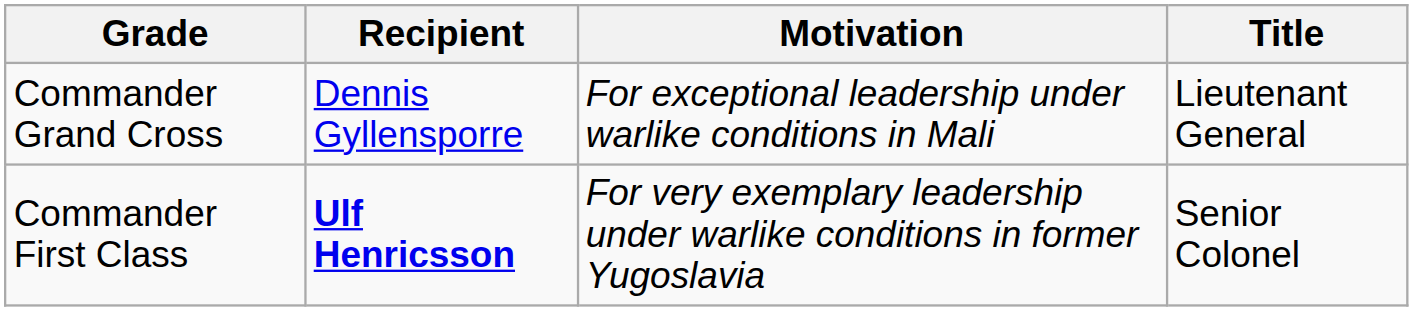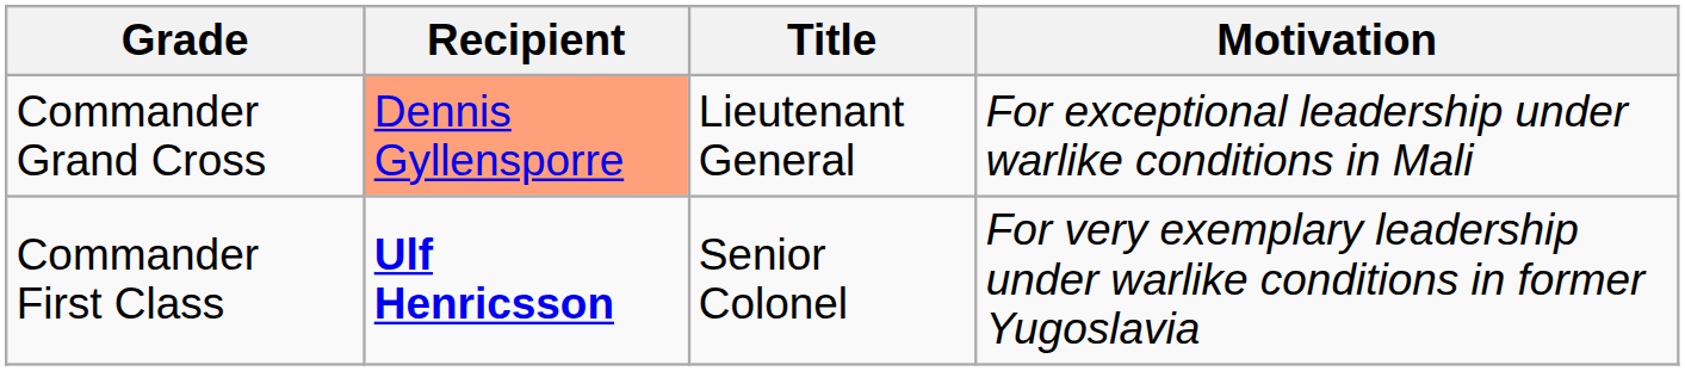columns swapped: Title <-> Motivation
Commander Grand Cross | Recipient: no background -> lightsalmon background
